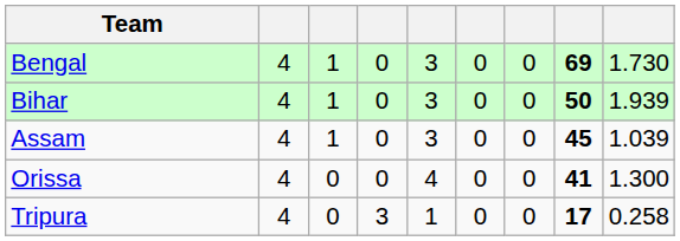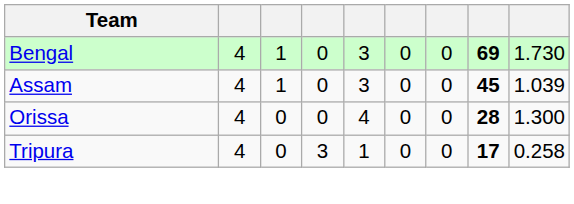- row: Bihar | 4 | 1 | 0 | 3 | 0 | 0 | 50 | 1.939
Orissa | column 8: 41 -> 28
